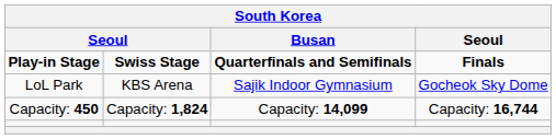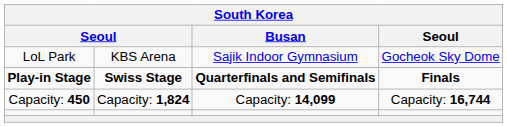rows swapped: Play-in Stage <-> LoL Park
